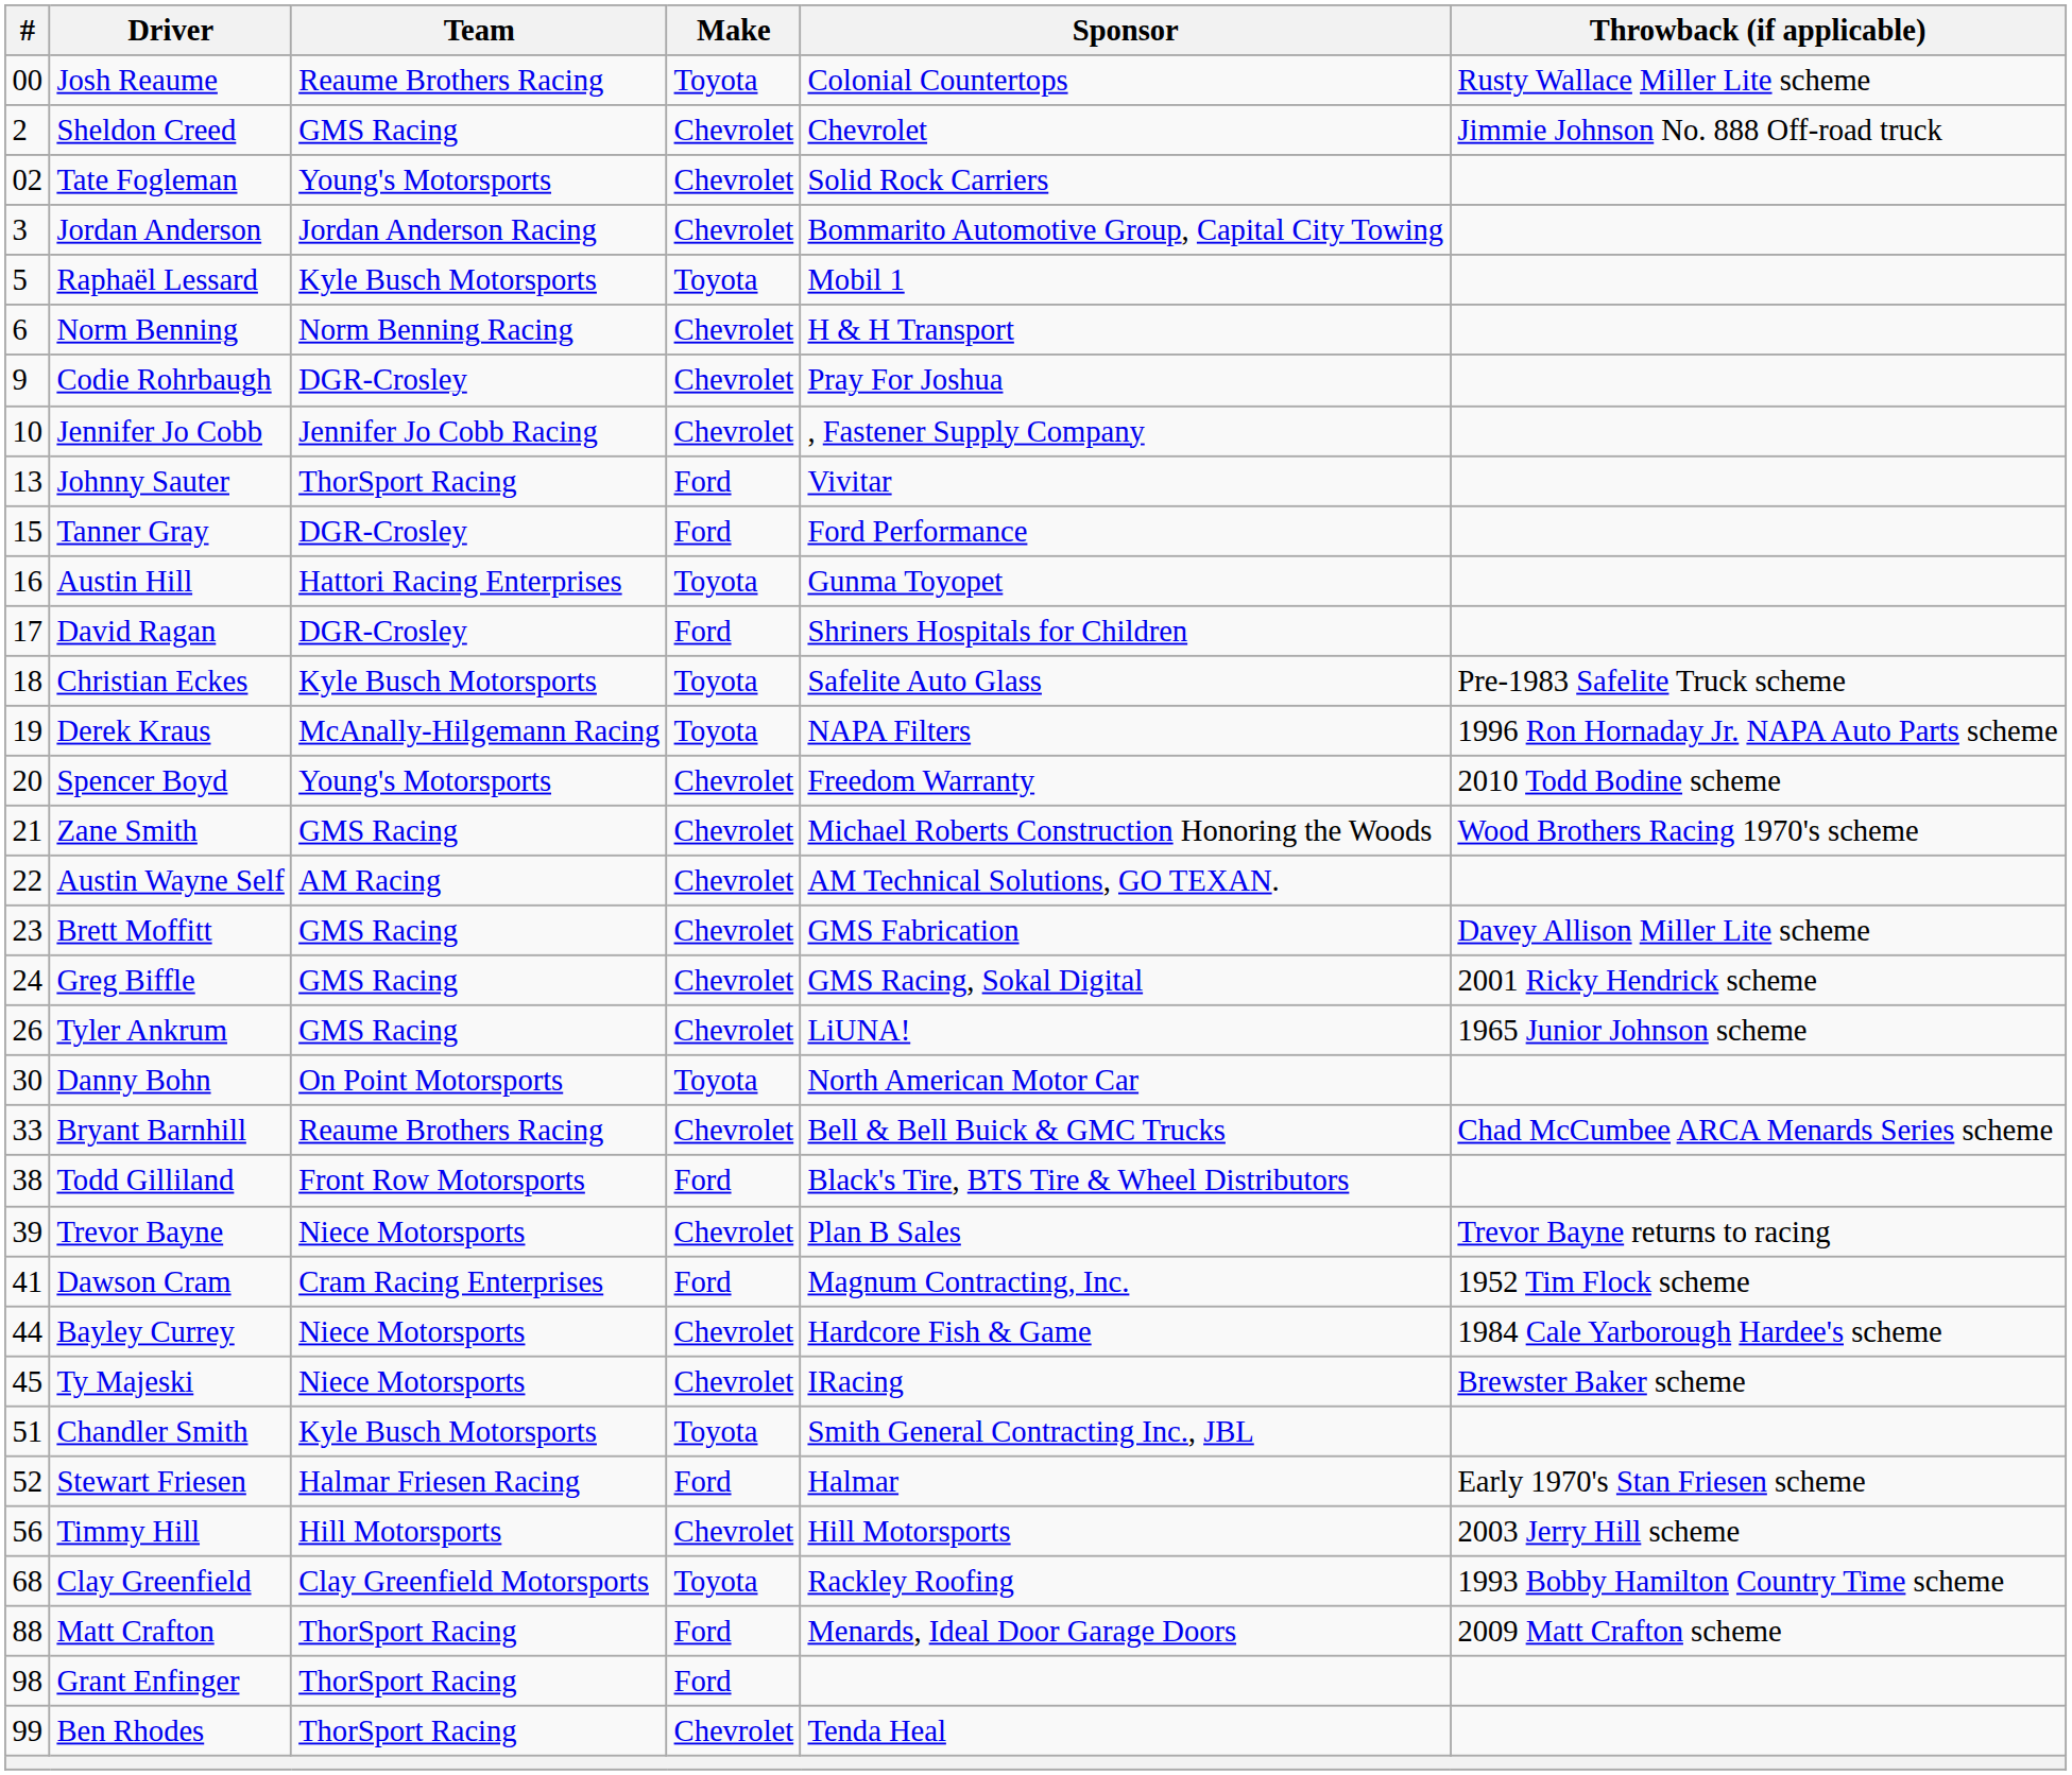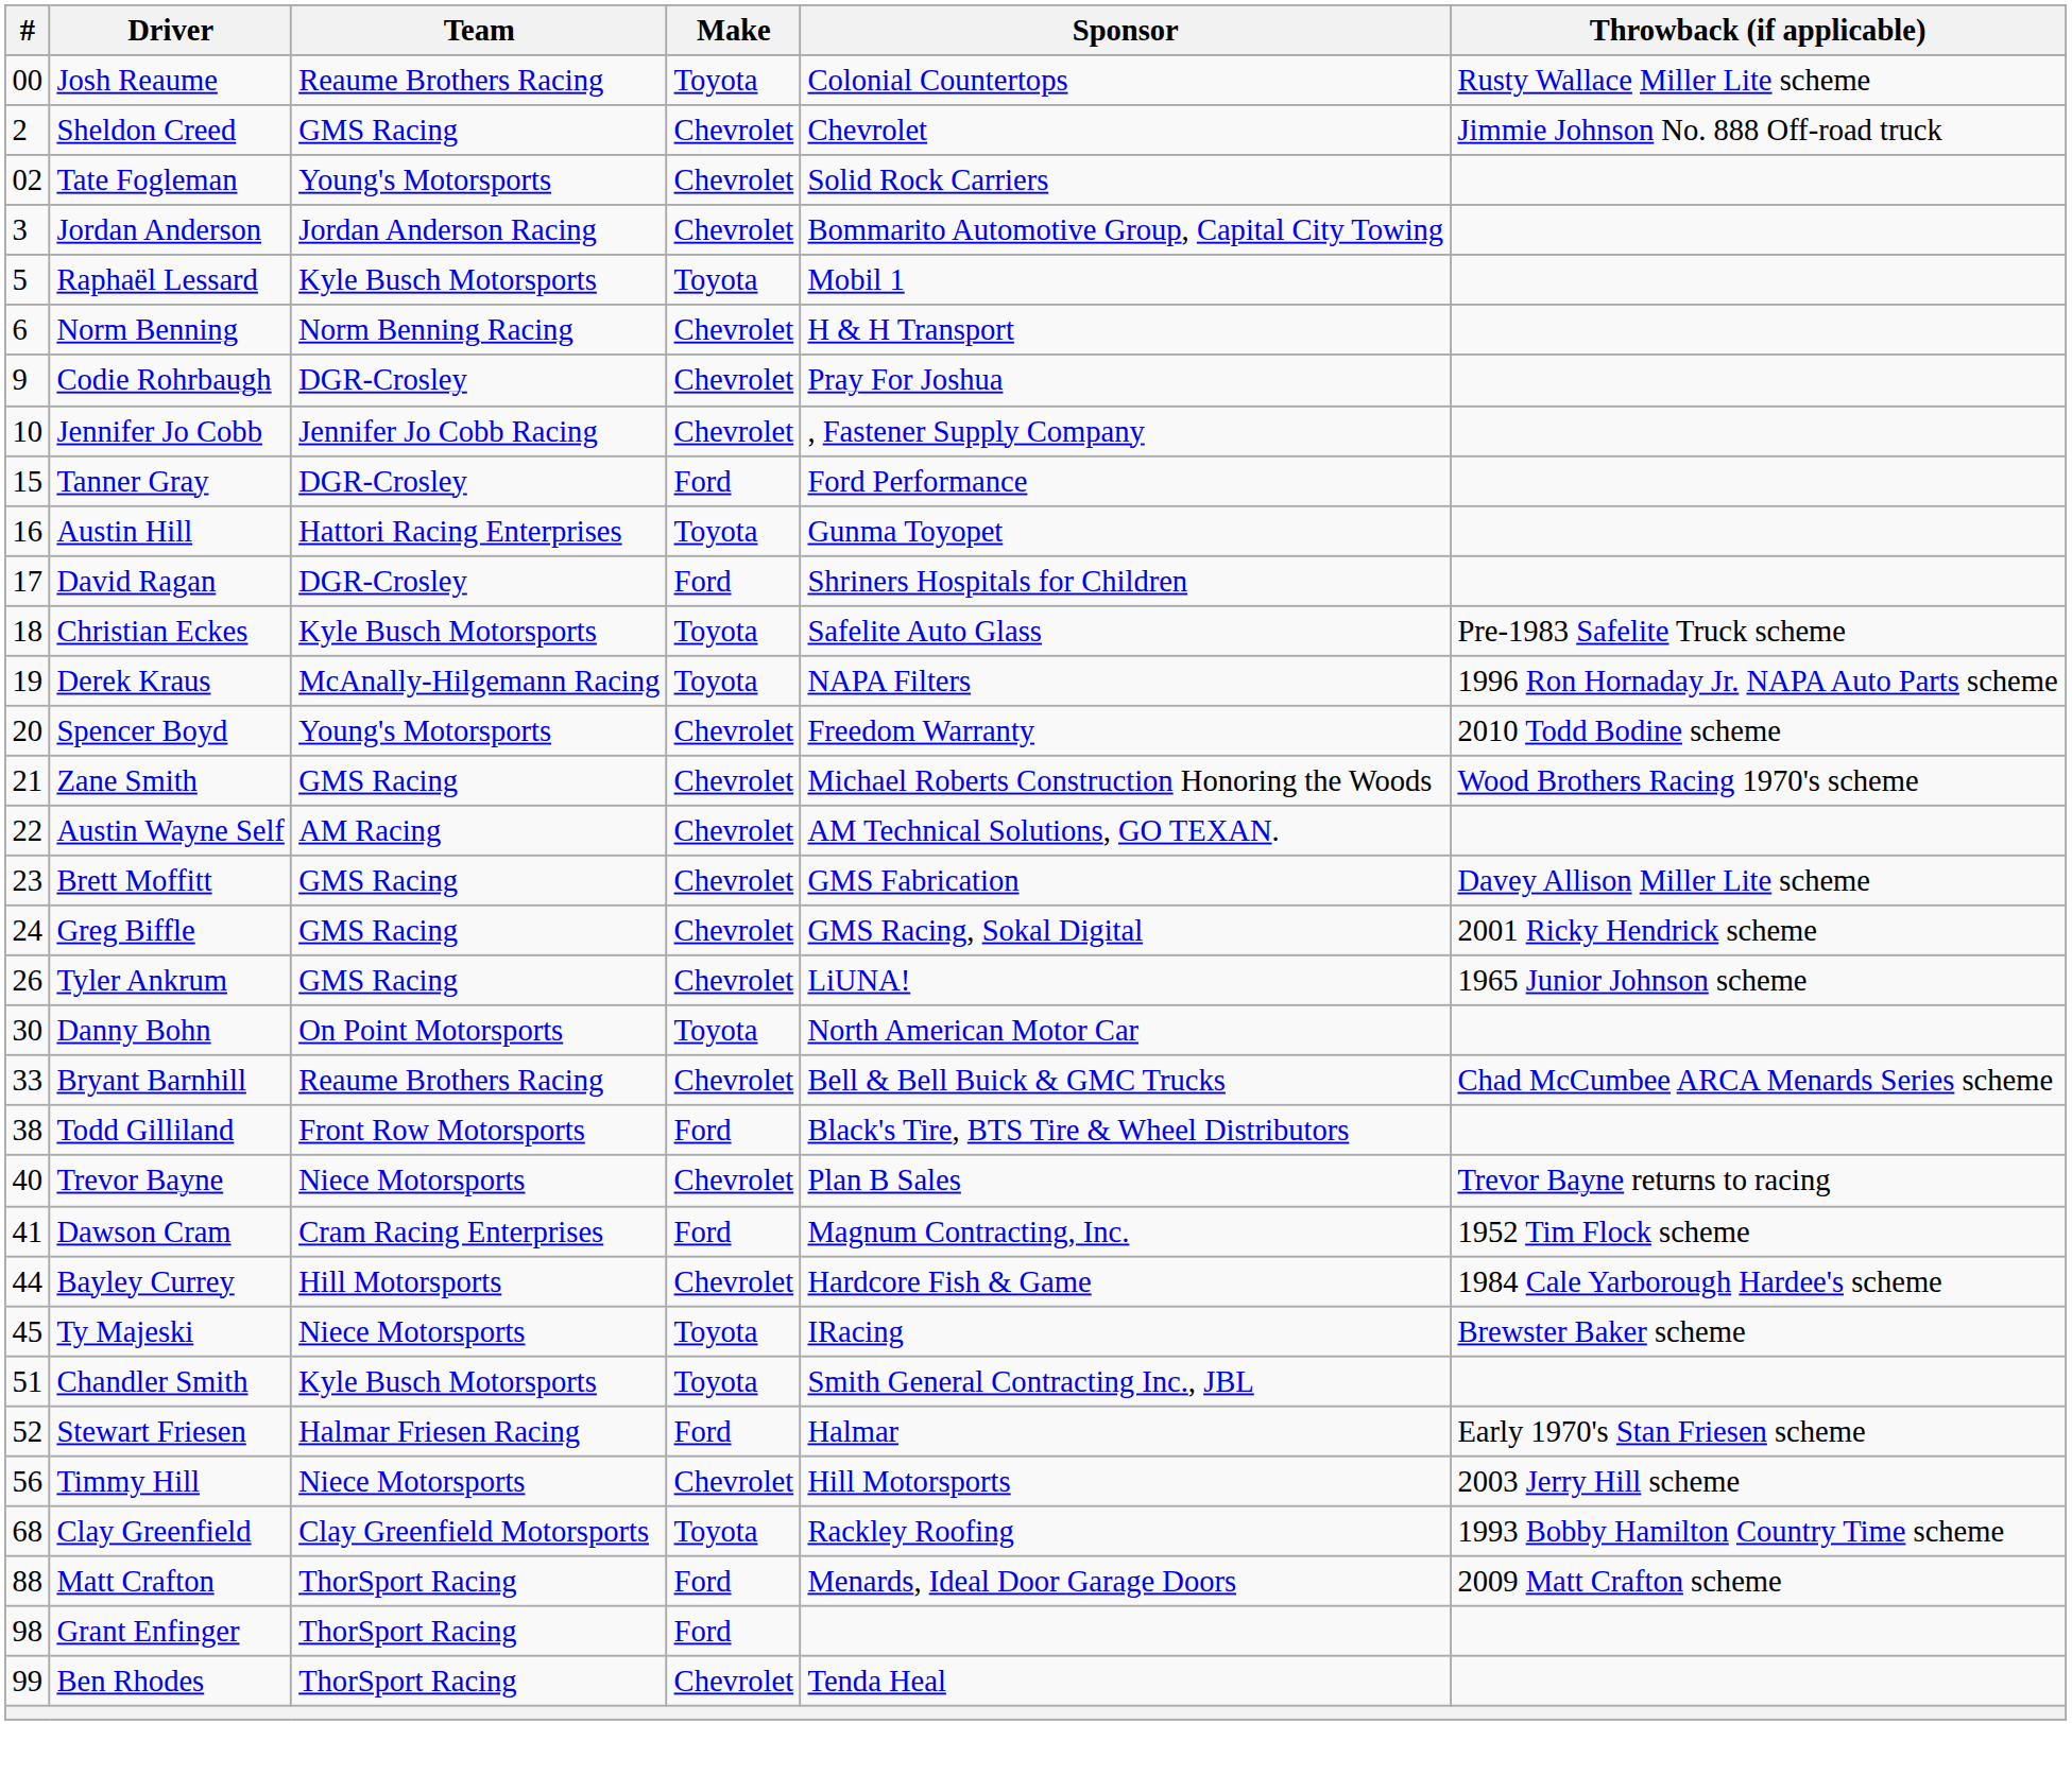- row: 13 | Johnny Sauter | ThorSport Racing | Ford | Vivitar
Trevor Bayne | #: 39 -> 40
Bayley Currey | Team: Niece Motorsports -> Hill Motorsports
Ty Majeski | Make: Chevrolet -> Toyota
Timmy Hill | Team: Hill Motorsports -> Niece Motorsports
